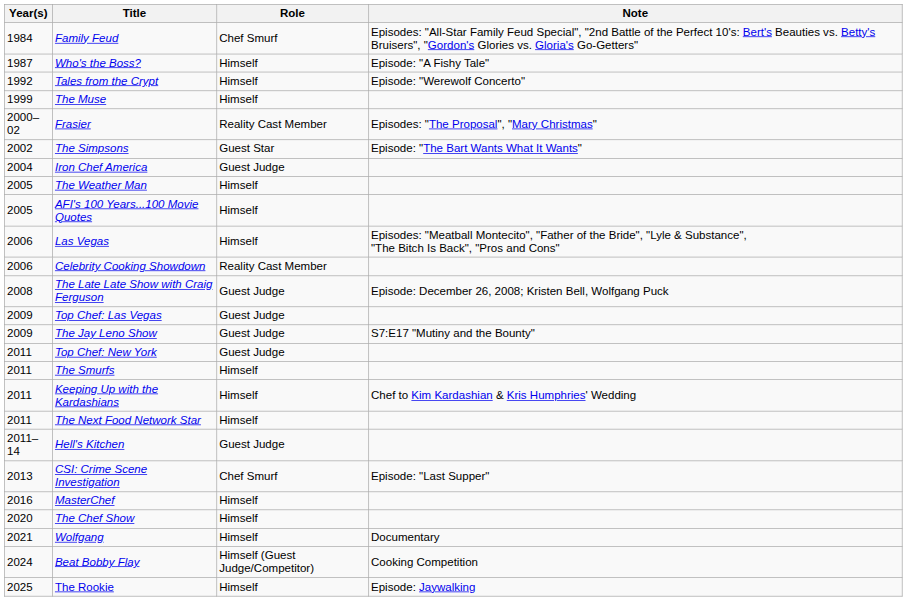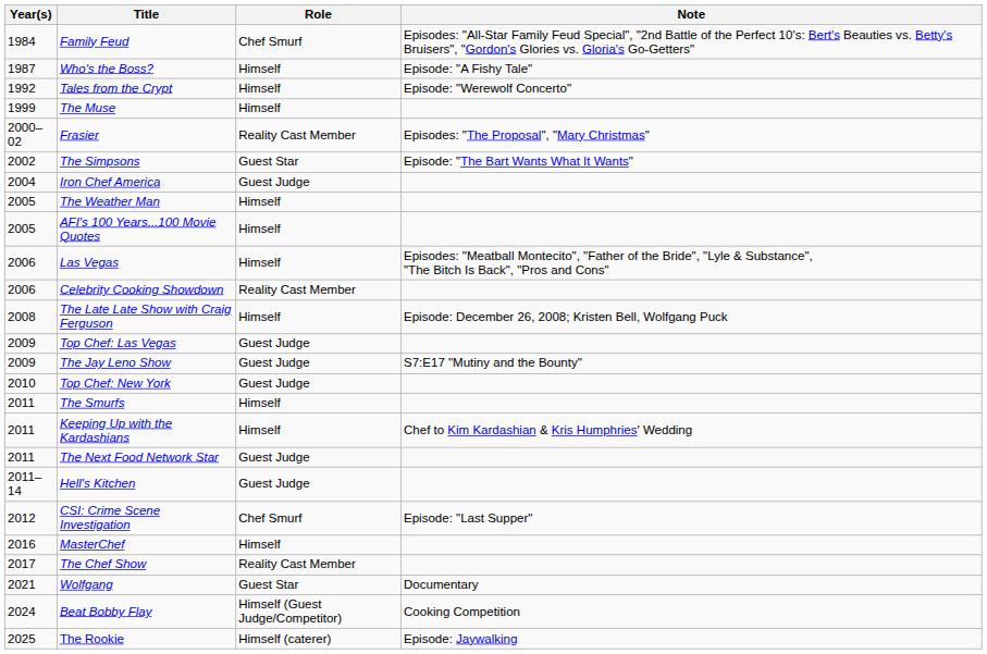The Late Late Show with Craig Ferguson | Role: Guest Judge -> Himself
Top Chef: New York | Year(s): 2011 -> 2010
The Next Food Network Star | Role: Himself -> Guest Judge
CSI: Crime Scene Investigation | Year(s): 2013 -> 2012
The Chef Show | Year(s): 2020 -> 2017
The Chef Show | Role: Himself -> Reality Cast Member
Wolfgang | Role: Himself -> Guest Star
The Rookie | Role: Himself -> Himself (caterer)
